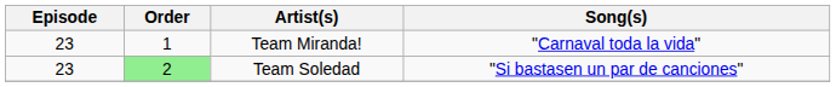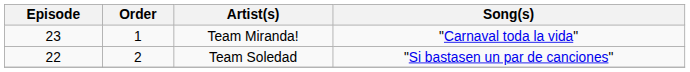Team Soledad | Episode: 23 -> 22
Team Soledad | Order: lightgreen background -> no background
